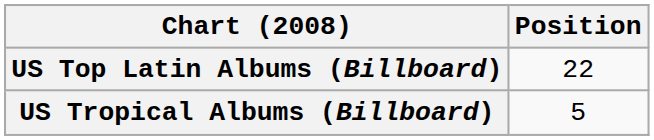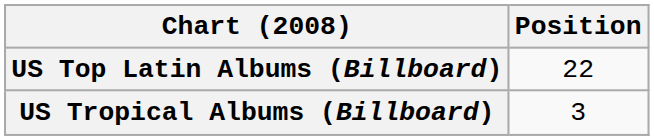US Tropical Albums (Billboard) | Position: 5 -> 3
